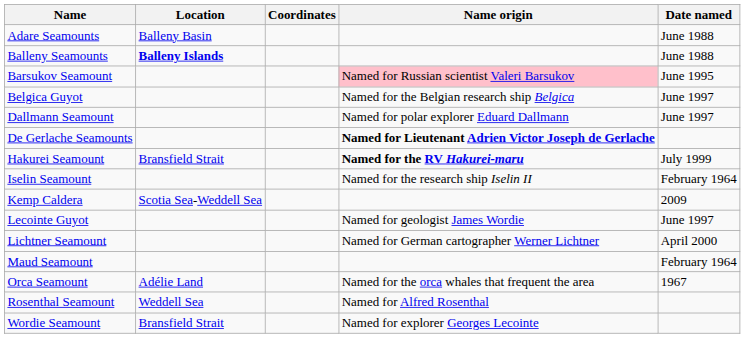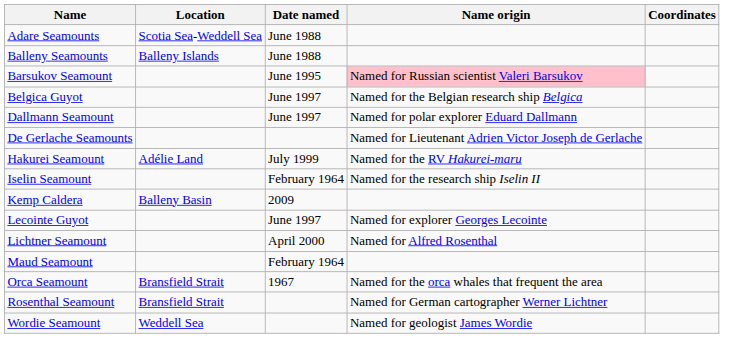columns swapped: Date named <-> Coordinates
Adare Seamounts | Location: Balleny Basin -> Scotia Sea-Weddell Sea
Balleny Seamounts | Location: bold -> normal
De Gerlache Seamounts | Name origin: bold -> normal
Hakurei Seamount | Location: Bransfield Strait -> Adélie Land
Hakurei Seamount | Name origin: bold -> normal
Kemp Caldera | Location: Scotia Sea-Weddell Sea -> Balleny Basin
Lecointe Guyot | Name origin: Named for geologist James Wordie -> Named for explorer Georges Lecointe
Lichtner Seamount | Name origin: Named for German cartographer Werner Lichtner -> Named for Alfred Rosenthal
Orca Seamount | Location: Adélie Land -> Bransfield Strait
Rosenthal Seamount | Location: Weddell Sea -> Bransfield Strait
Rosenthal Seamount | Name origin: Named for Alfred Rosenthal -> Named for German cartographer Werner Lichtner
Wordie Seamount | Location: Bransfield Strait -> Weddell Sea
Wordie Seamount | Name origin: Named for explorer Georges Lecointe -> Named for geologist James Wordie
